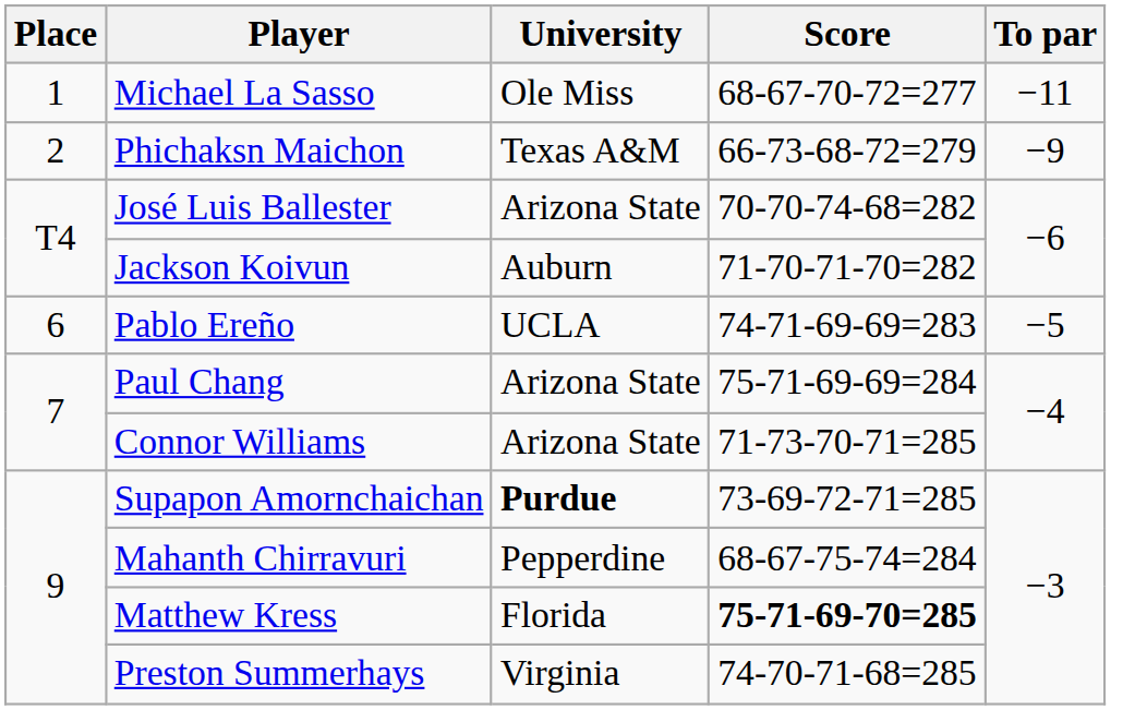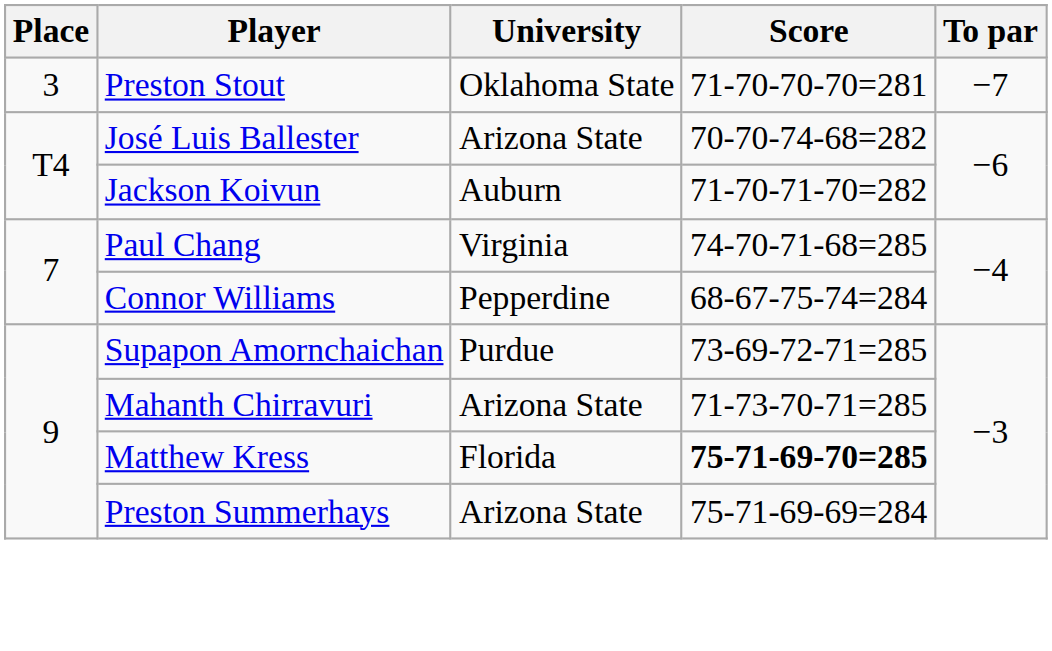- row: 1 | Michael La Sasso | Ole Miss | 68-67-70-72=277 | −11
- row: 2 | Phichaksn Maichon | Texas A&M | 66-73-68-72=279 | −9
+ row: 3 | Preston Stout | Oklahoma State | 71-70-70-70=281 | −7
- row: 6 | Pablo Ereño | UCLA | 74-71-69-69=283 | −5
Paul Chang | University: Arizona State -> Virginia
Paul Chang | Score: 75-71-69-69=284 -> 74-70-71-68=285
Connor Williams | University: Arizona State -> Pepperdine
Connor Williams | Score: 71-73-70-71=285 -> 68-67-75-74=284
Supapon Amornchaichan | University: bold -> normal
Mahanth Chirravuri | University: Pepperdine -> Arizona State
Mahanth Chirravuri | Score: 68-67-75-74=284 -> 71-73-70-71=285
Preston Summerhays | University: Virginia -> Arizona State
Preston Summerhays | Score: 74-70-71-68=285 -> 75-71-69-69=284
